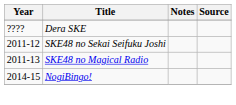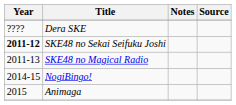SKE48 no Sekai Seifuku Joshi | Year: normal -> bold
+ row: 2015 | Animaga
